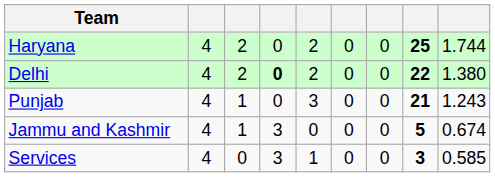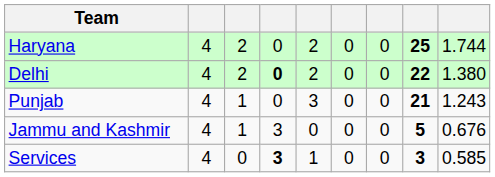Jammu and Kashmir | column 9: 0.674 -> 0.676
Services | column 4: normal -> bold
